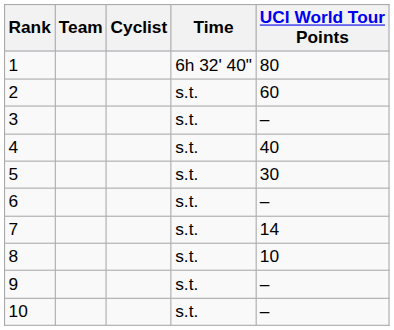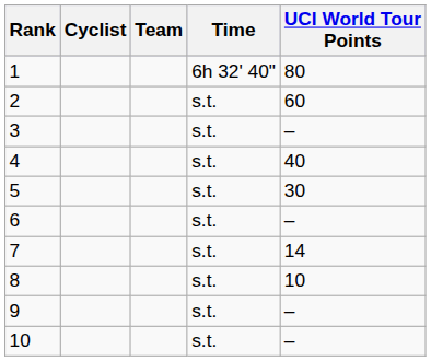columns swapped: Cyclist <-> Team
